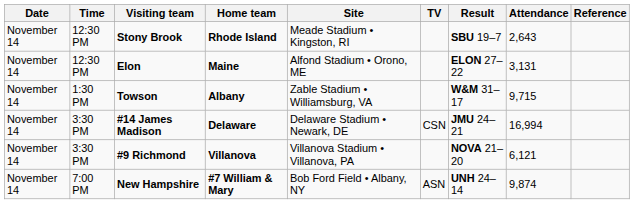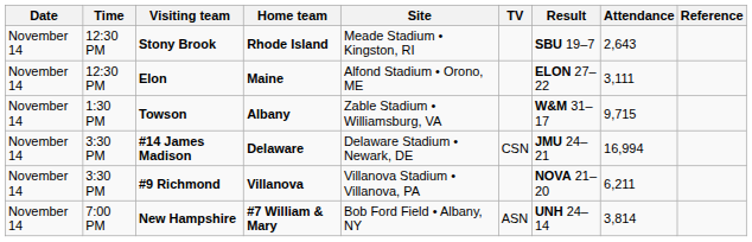Elon | Attendance: 3,131 -> 3,111
#9 Richmond | Attendance: 6,121 -> 6,211
New Hampshire | Attendance: 9,874 -> 3,814
